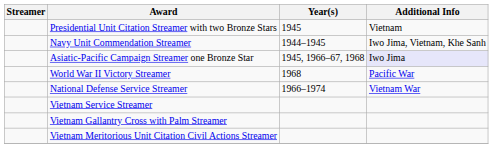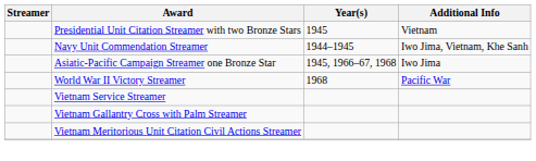Asiatic-Pacific Campaign Streamer one Bronze Star | Additional Info: lavender background -> no background
- row: National Defense Service Streamer | 1966–1974 | Vietnam War
